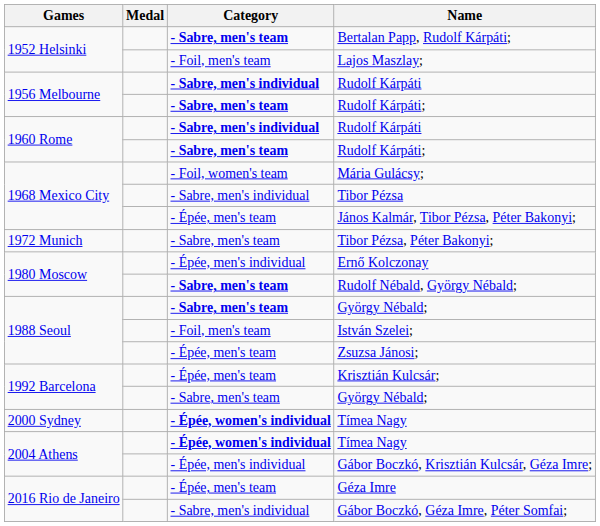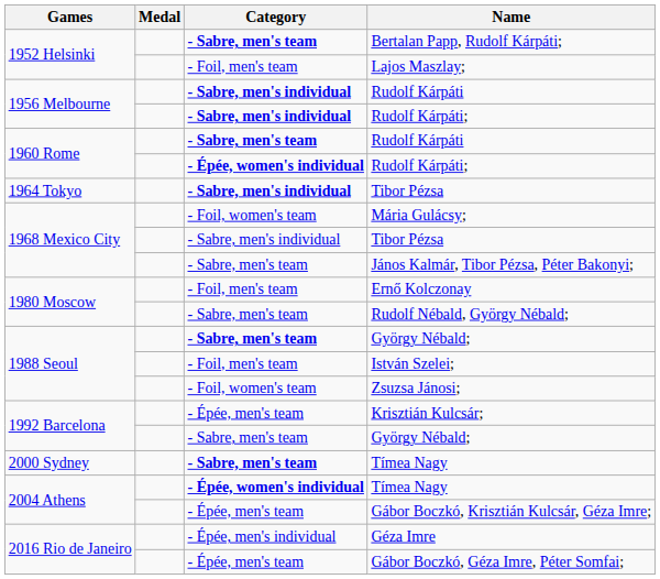1956 Melbourne / Rudolf Kárpáti; | Category: - Sabre, men's team -> - Sabre, men's individual
1960 Rome / Rudolf Kárpáti | Category: - Sabre, men's individual -> - Sabre, men's team
1960 Rome / Rudolf Kárpáti; | Category: - Sabre, men's team -> - Épée, women's individual
+ row: 1964 Tokyo | - Sabre, men's individual | Tibor Pézsa
János Kalmár, Tibor Pézsa, Péter Bakonyi; | Category: - Épée, men's team -> - Sabre, men's team
- row: 1972 Munich | - Sabre, men's team | Tibor Pézsa, Péter Bakonyi;
Ernő Kolczonay | Category: - Épée, men's individual -> - Foil, men's team
Rudolf Nébald, György Nébald; | Category: bold -> normal
Zsuzsa Jánosi; | Category: - Épée, men's team -> - Foil, women's team
2000 Sydney / Tímea Nagy | Category: - Épée, women's individual -> - Sabre, men's team
Gábor Boczkó, Krisztián Kulcsár, Géza Imre; | Category: - Épée, men's individual -> - Épée, men's team
Géza Imre | Category: - Épée, men's team -> - Épée, men's individual
Gábor Boczkó, Géza Imre, Péter Somfai; | Category: - Sabre, men's individual -> - Épée, men's team
